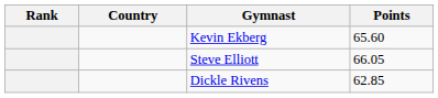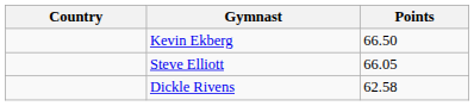- column: Rank
Kevin Ekberg | Points: 65.60 -> 66.50
Dickle Rivens | Points: 62.85 -> 62.58
